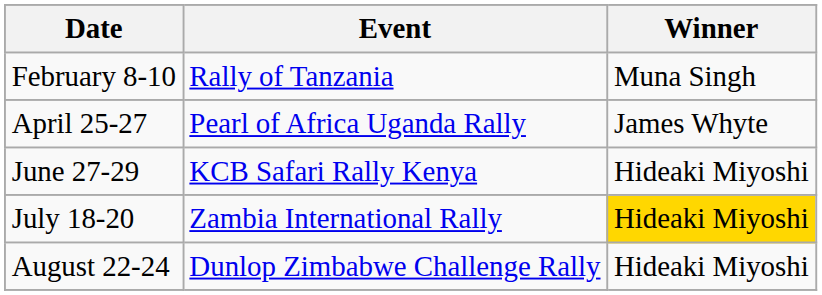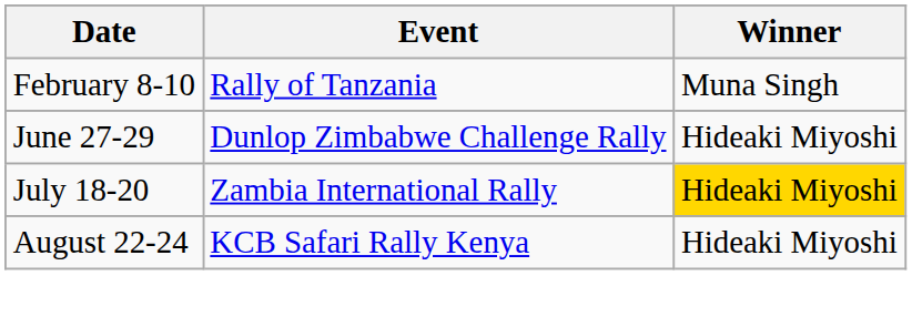- row: April 25-27 | Pearl of Africa Uganda Rally | James Whyte
June 27-29 | Event: KCB Safari Rally Kenya -> Dunlop Zimbabwe Challenge Rally
August 22-24 | Event: Dunlop Zimbabwe Challenge Rally -> KCB Safari Rally Kenya
